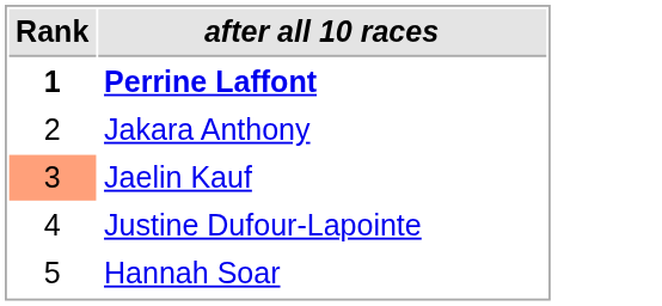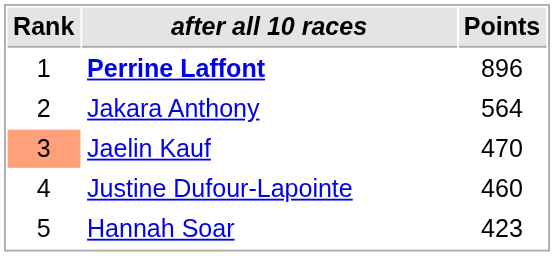+ column: Points | 896 | 564 | 470 | 460 | 423
Perrine Laffont | Rank: bold -> normal
